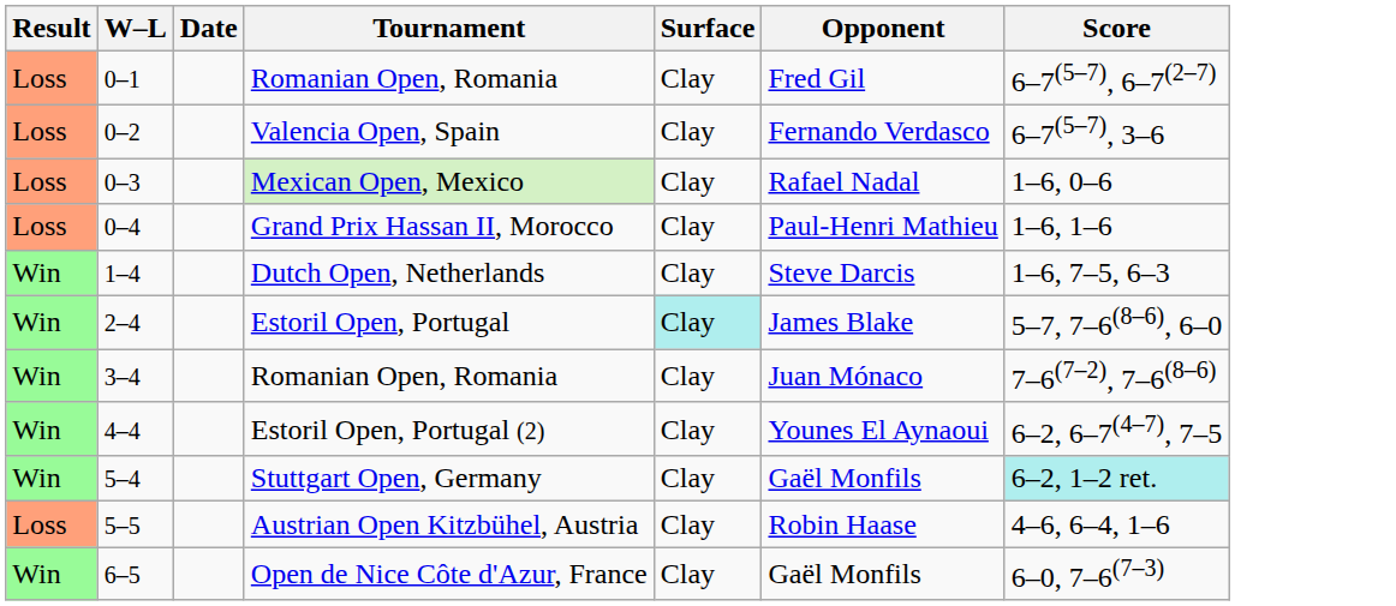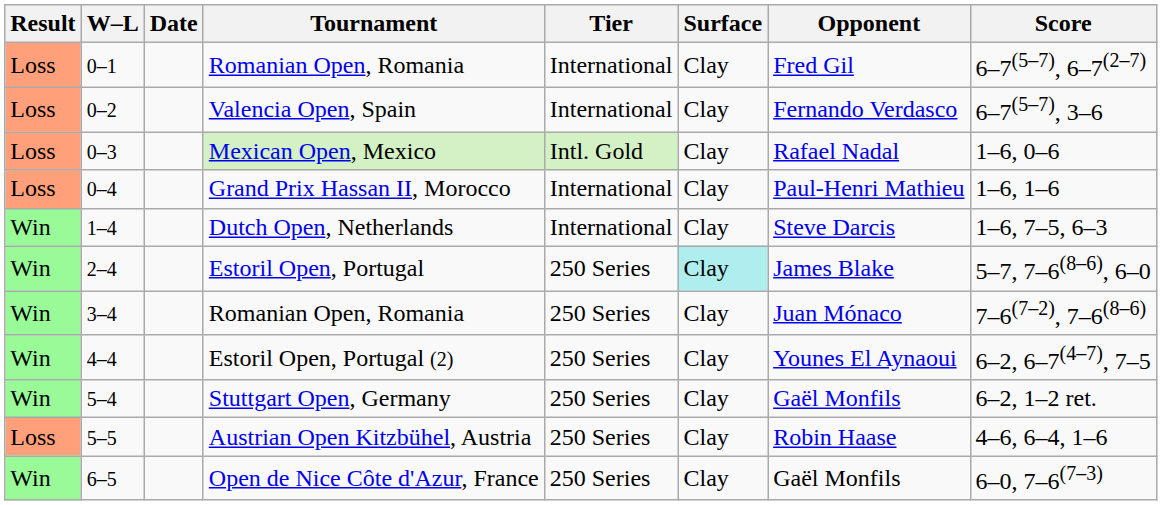+ column: Tier | International | International | Intl. Gold | International | International | 250 Series | 250 Series | 250 Series | 250 Series | 250 Series | 250 Series
Stuttgart Open, Germany | Score: paleturquoise background -> no background
